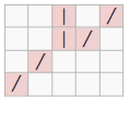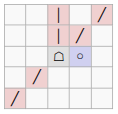+ row: ☖ | ○
